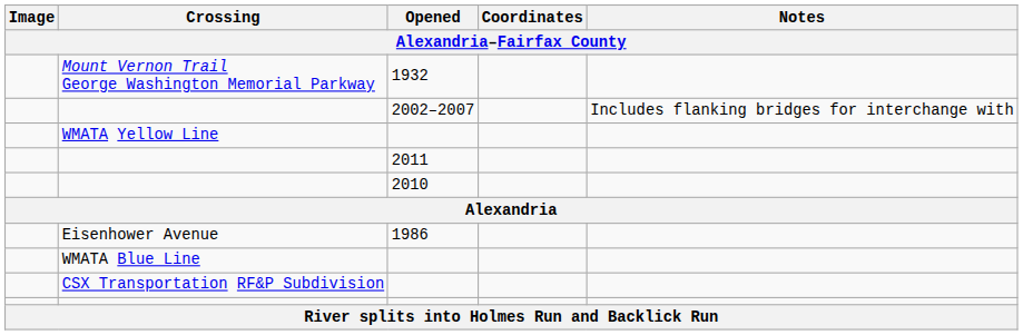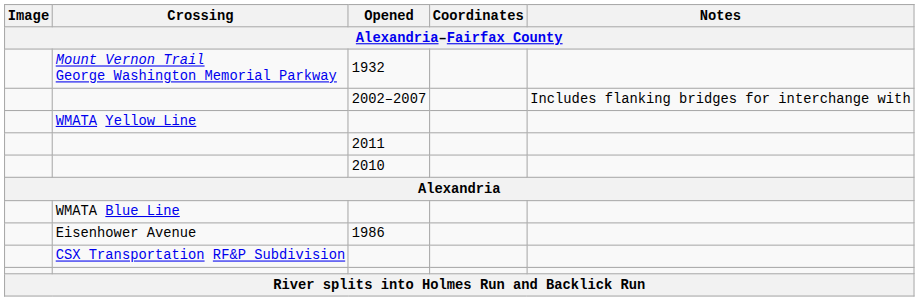rows swapped: Eisenhower Avenue <-> WMATA Blue Line
